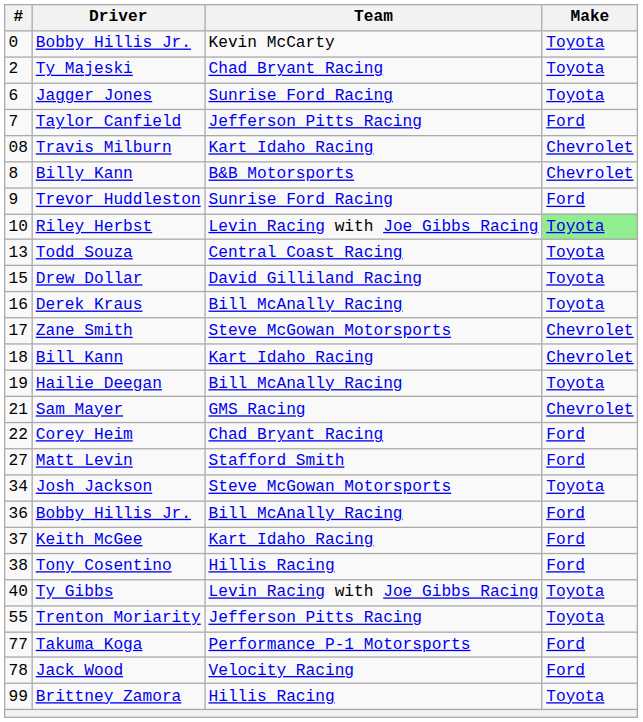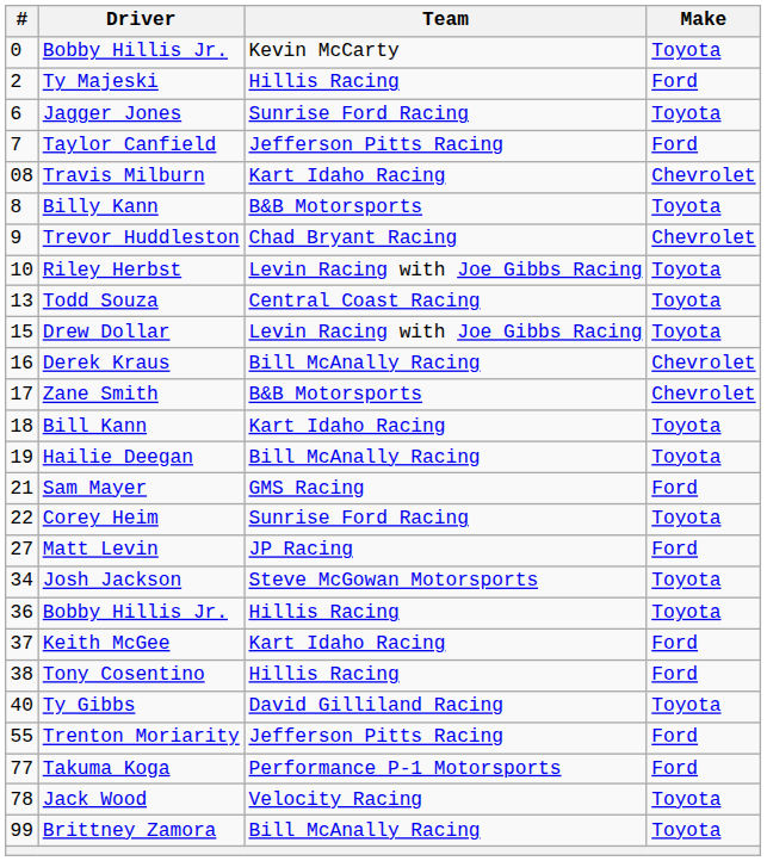Ty Majeski | Team: Chad Bryant Racing -> Hillis Racing
Ty Majeski | Make: Toyota -> Ford
Billy Kann | Make: Chevrolet -> Toyota
Trevor Huddleston | Team: Sunrise Ford Racing -> Chad Bryant Racing
Trevor Huddleston | Make: Ford -> Chevrolet
Riley Herbst | Make: lightgreen background -> no background
Drew Dollar | Team: David Gilliland Racing -> Levin Racing with Joe Gibbs Racing
Derek Kraus | Make: Toyota -> Chevrolet
Zane Smith | Team: Steve McGowan Motorsports -> B&B Motorsports
Bill Kann | Make: Chevrolet -> Toyota
Sam Mayer | Make: Chevrolet -> Ford
Corey Heim | Team: Chad Bryant Racing -> Sunrise Ford Racing
Corey Heim | Make: Ford -> Toyota
Matt Levin | Team: Stafford Smith -> JP Racing
36 / Bobby Hillis Jr. | Team: Bill McAnally Racing -> Hillis Racing
36 / Bobby Hillis Jr. | Make: Ford -> Toyota
Ty Gibbs | Team: Levin Racing with Joe Gibbs Racing -> David Gilliland Racing
Trenton Moriarity | Make: Toyota -> Ford
Jack Wood | Make: Ford -> Toyota
Brittney Zamora | Team: Hillis Racing -> Bill McAnally Racing
